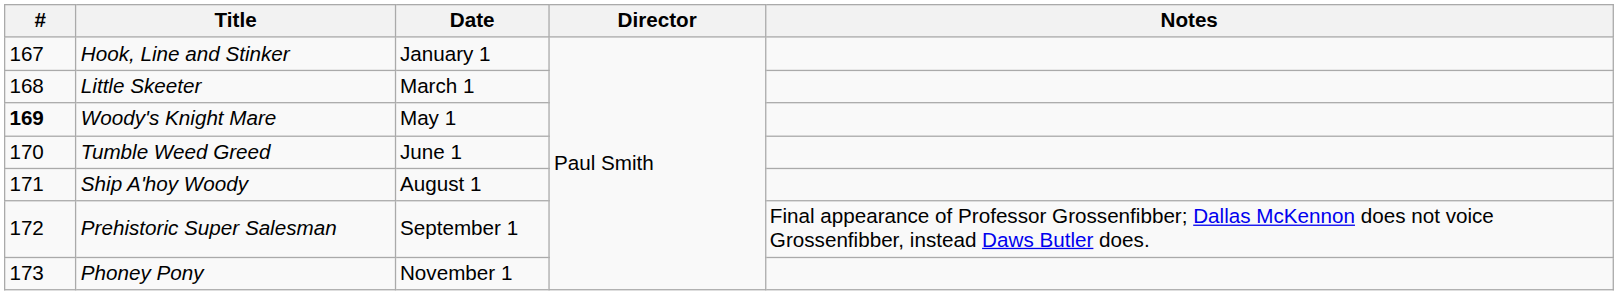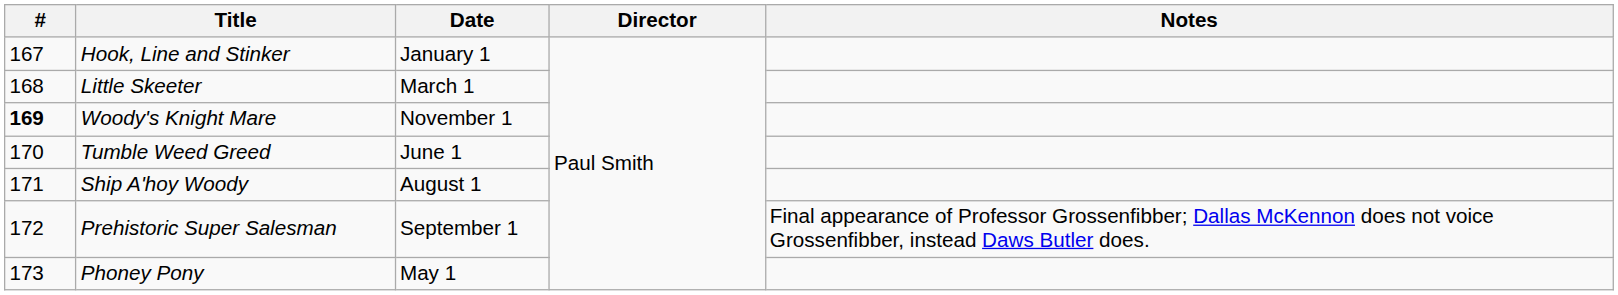Woody's Knight Mare | Date: May 1 -> November 1
Phoney Pony | Date: November 1 -> May 1
